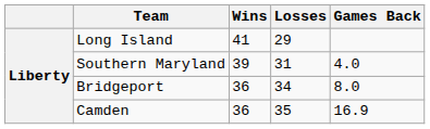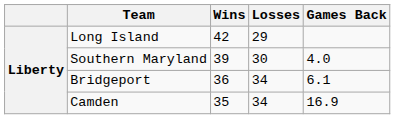Long Island | Wins: 41 -> 42
Southern Maryland | Losses: 31 -> 30
Bridgeport | Games Back: 8.0 -> 6.1
Camden | Wins: 36 -> 35
Camden | Losses: 35 -> 34
